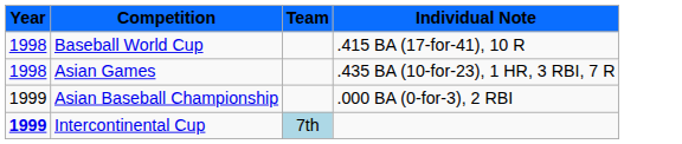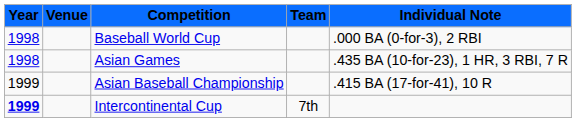+ column: Venue
Baseball World Cup | Individual Note: .415 BA (17-for-41), 10 R -> .000 BA (0-for-3), 2 RBI
Asian Baseball Championship | Individual Note: .000 BA (0-for-3), 2 RBI -> .415 BA (17-for-41), 10 R
Intercontinental Cup | Team: lightblue background -> no background
